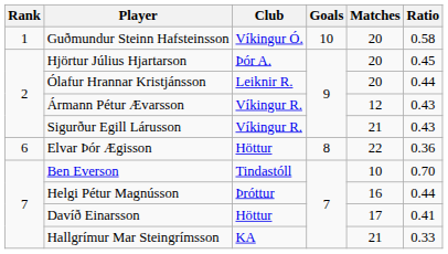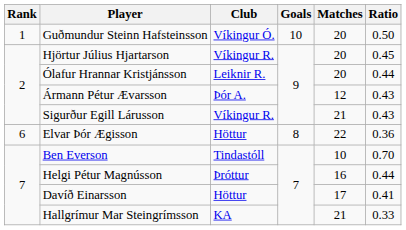Guðmundur Steinn Hafsteinsson | Ratio: 0.58 -> 0.50
Hjörtur Július Hjartarson | Club: Þór A. -> Víkingur R.
Ármann Pétur Ævarsson | Club: Víkingur R. -> Þór A.
